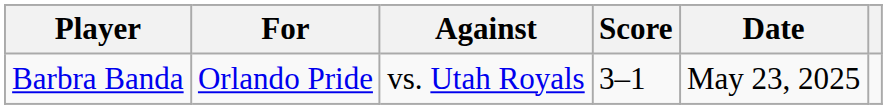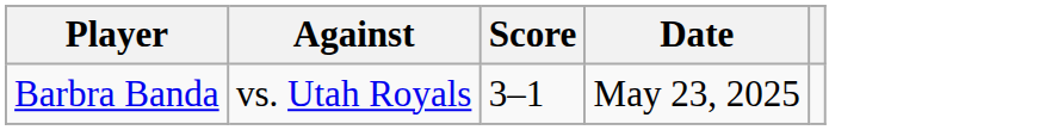- column: For | Orlando Pride
